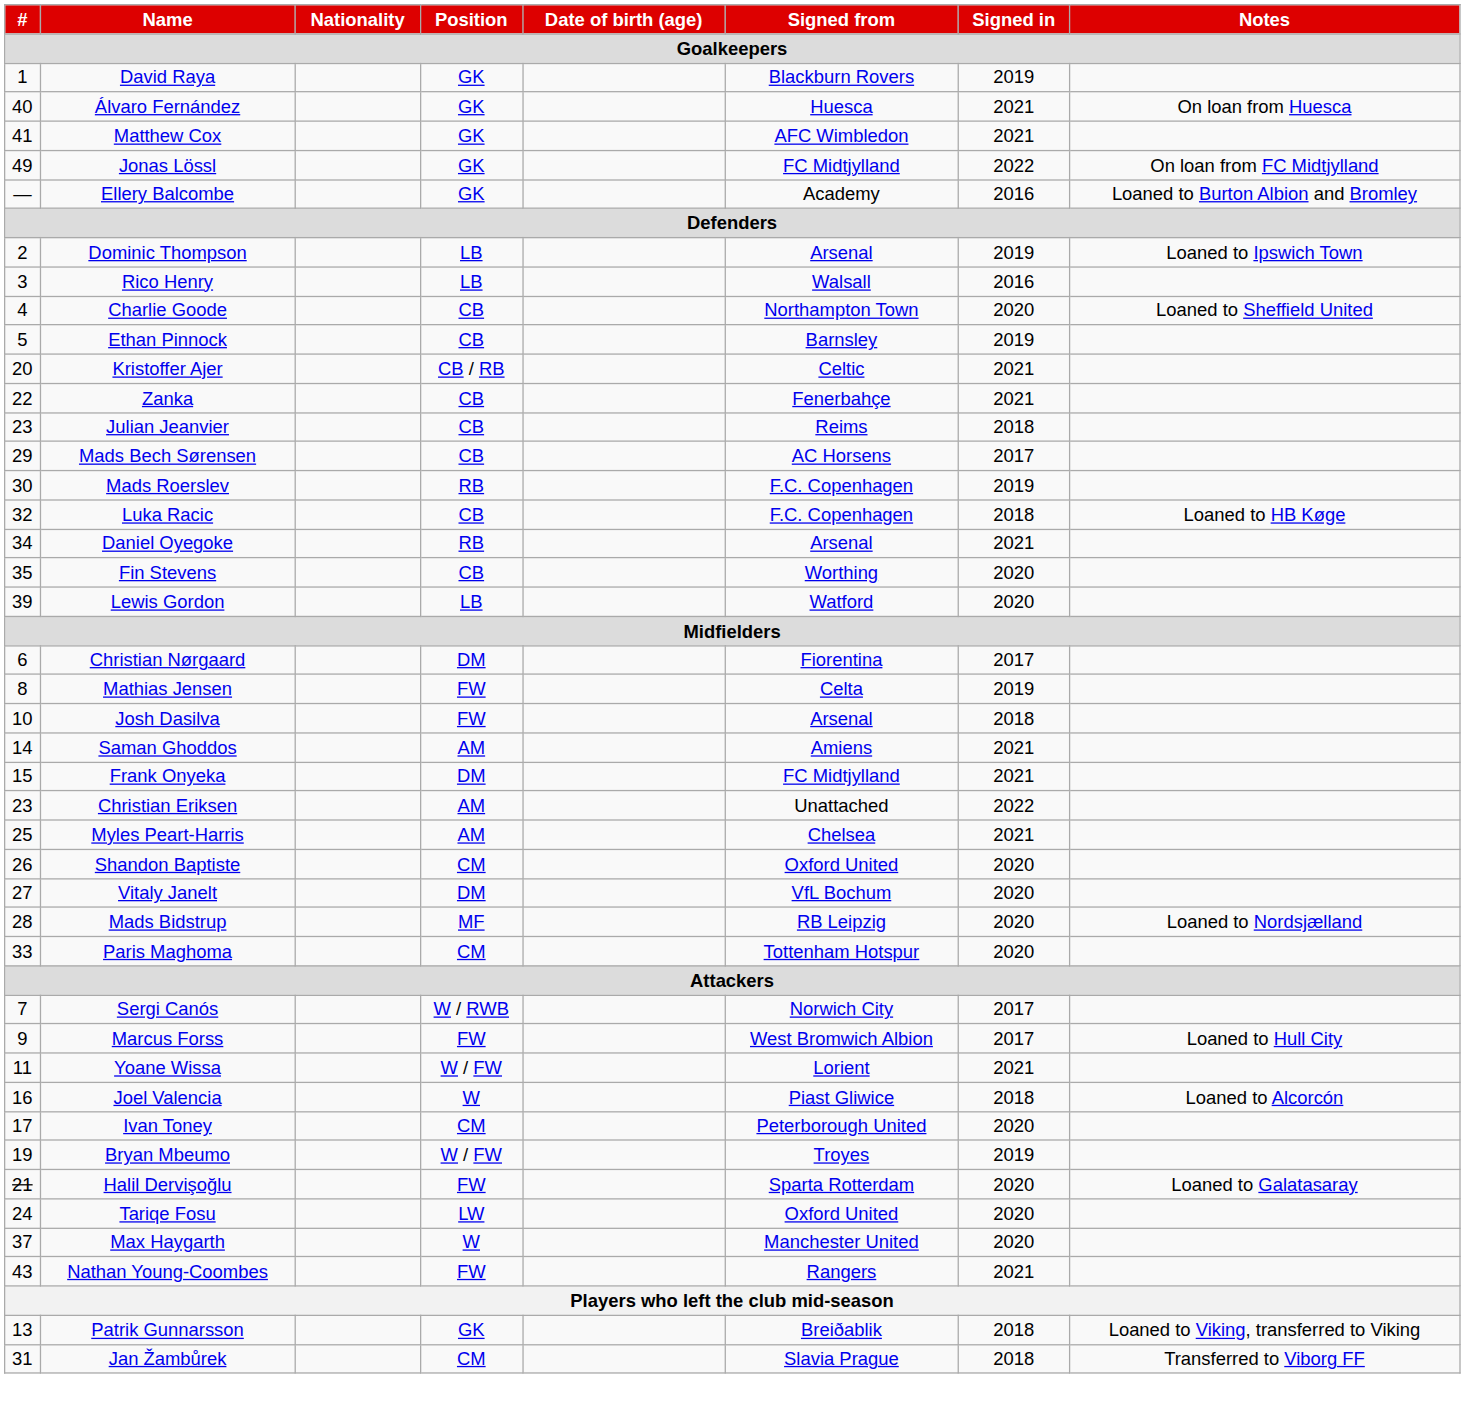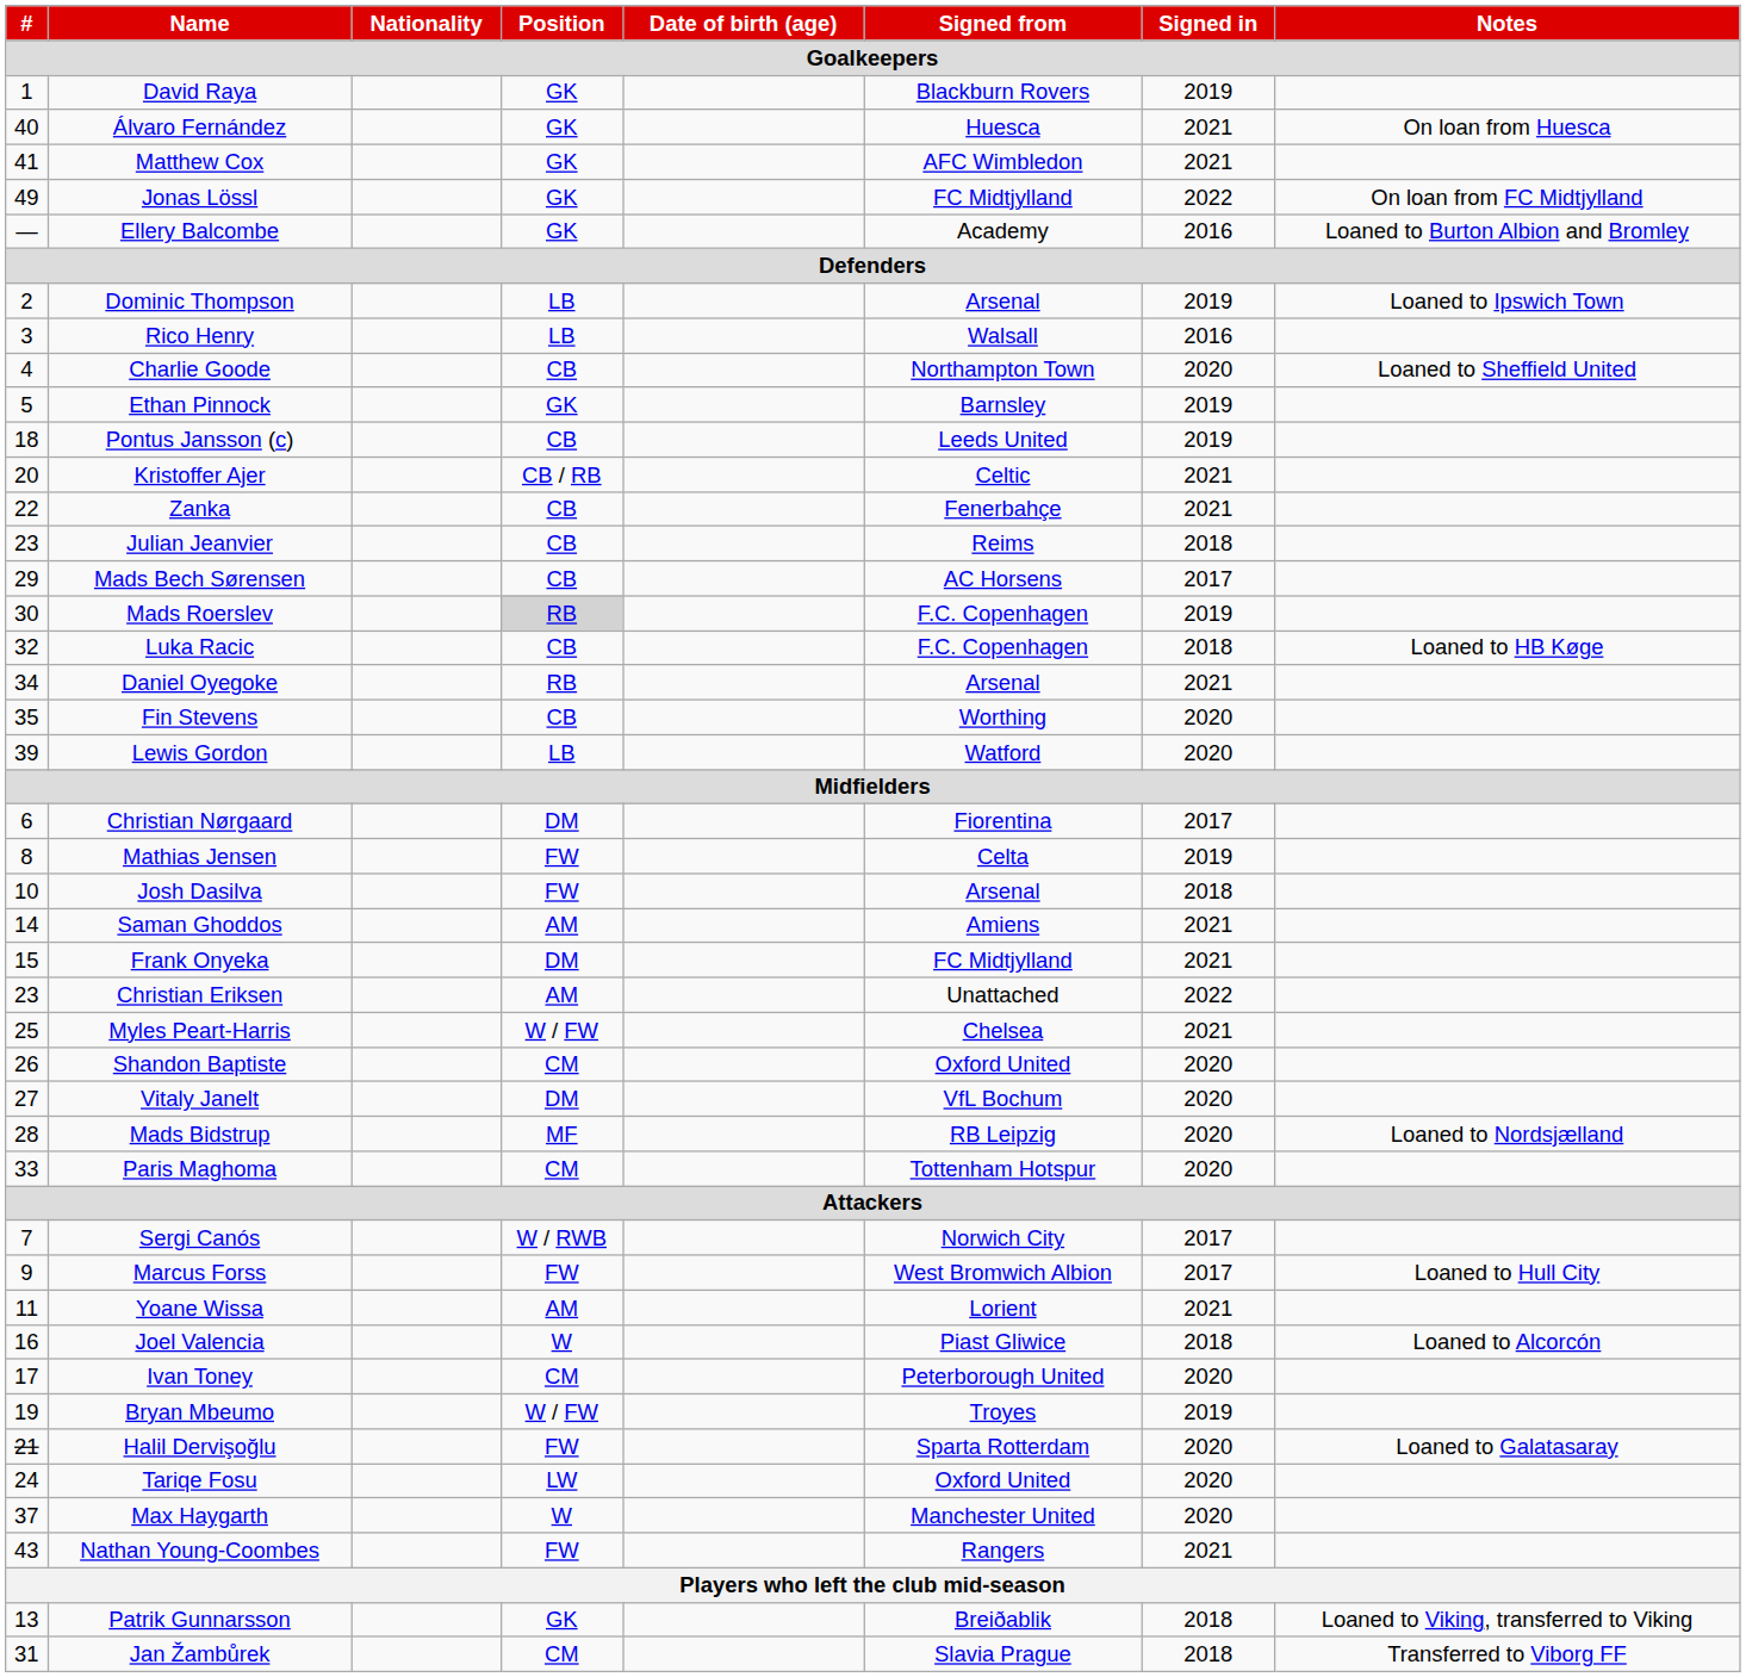Ethan Pinnock | Position: CB -> GK
+ row: 18 | Pontus Jansson (c) | CB | Leeds United | 2019
Mads Roerslev | Position: no background -> lightgrey background
Myles Peart-Harris | Position: AM -> W / FW
Yoane Wissa | Position: W / FW -> AM
